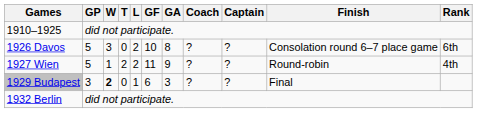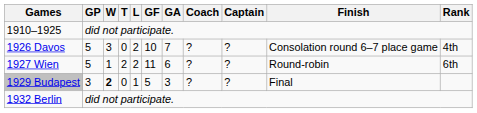1926 Davos | GA: 8 -> 7
1926 Davos | Rank: 6th -> 4th
1927 Wien | GA: 9 -> 6
1927 Wien | Rank: 4th -> 6th
1929 Budapest | GF: 6 -> 5
